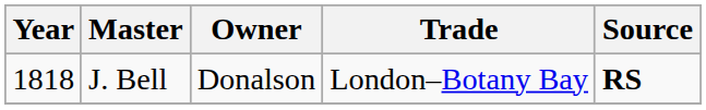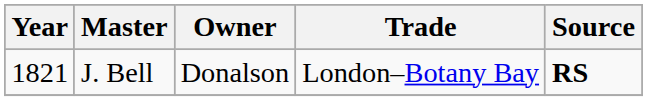J. Bell | Year: 1818 -> 1821
